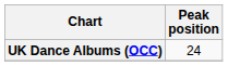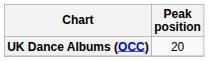UK Dance Albums (OCC) | Peak position: 24 -> 20
